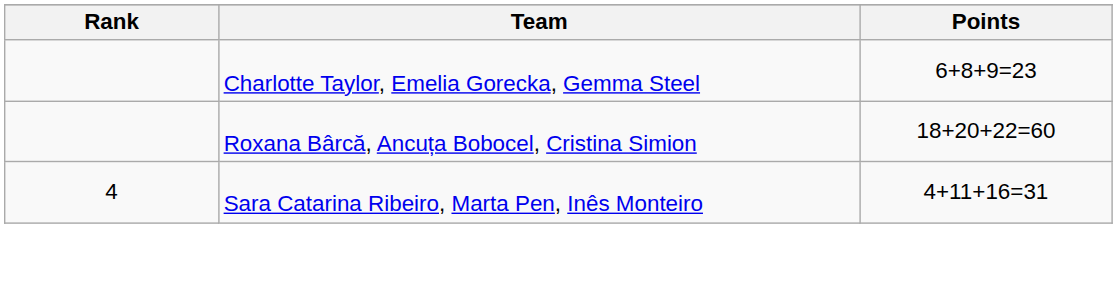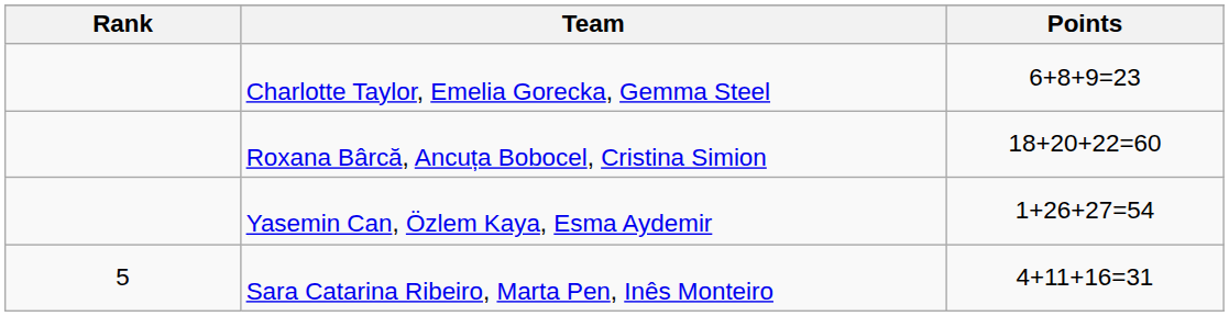+ row: Yasemin Can, Özlem Kaya, Esma Aydemir | 1+26+27=54
Sara Catarina Ribeiro, Marta Pen, Inês Monteiro | Rank: 4 -> 5
